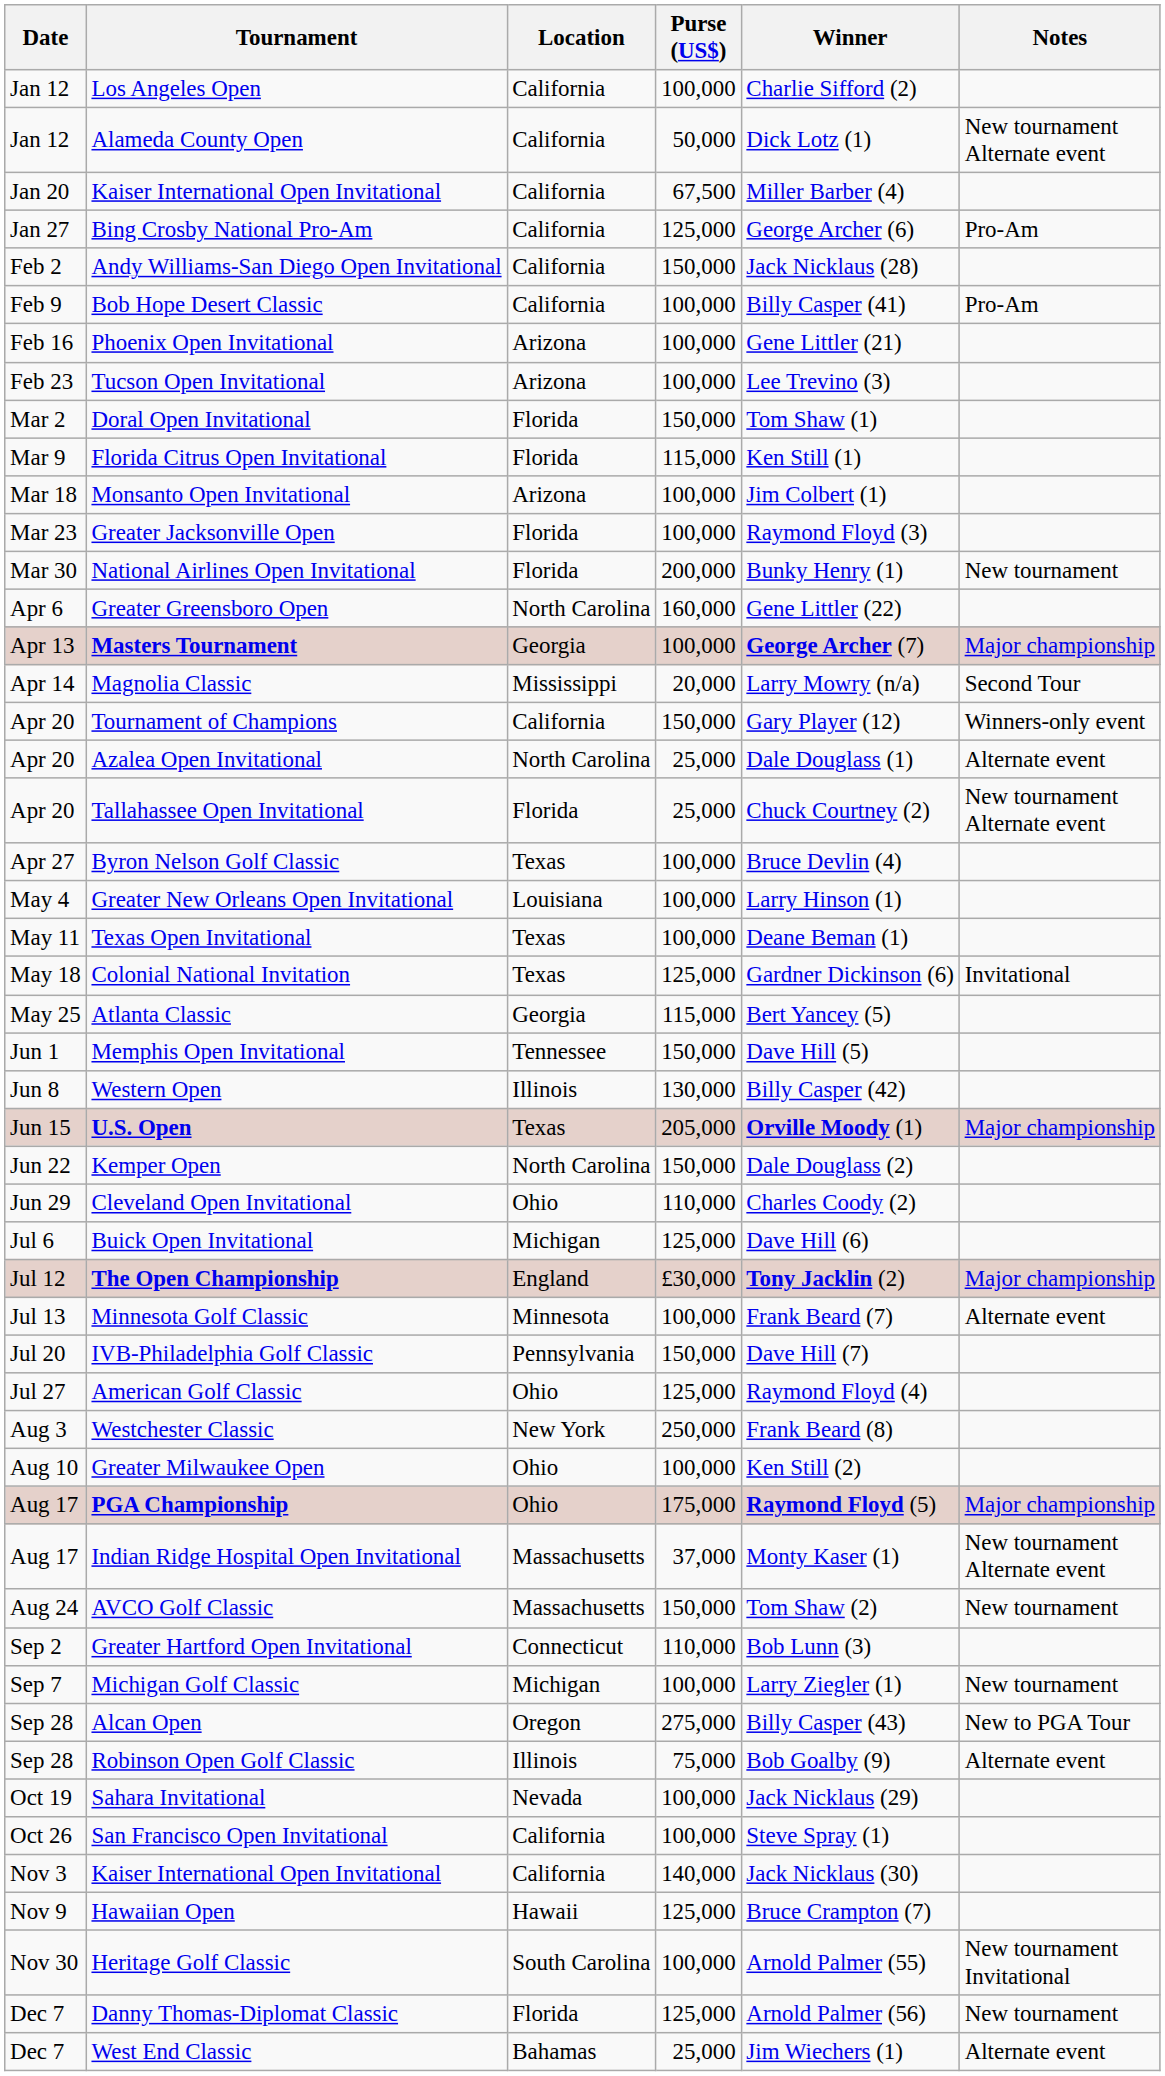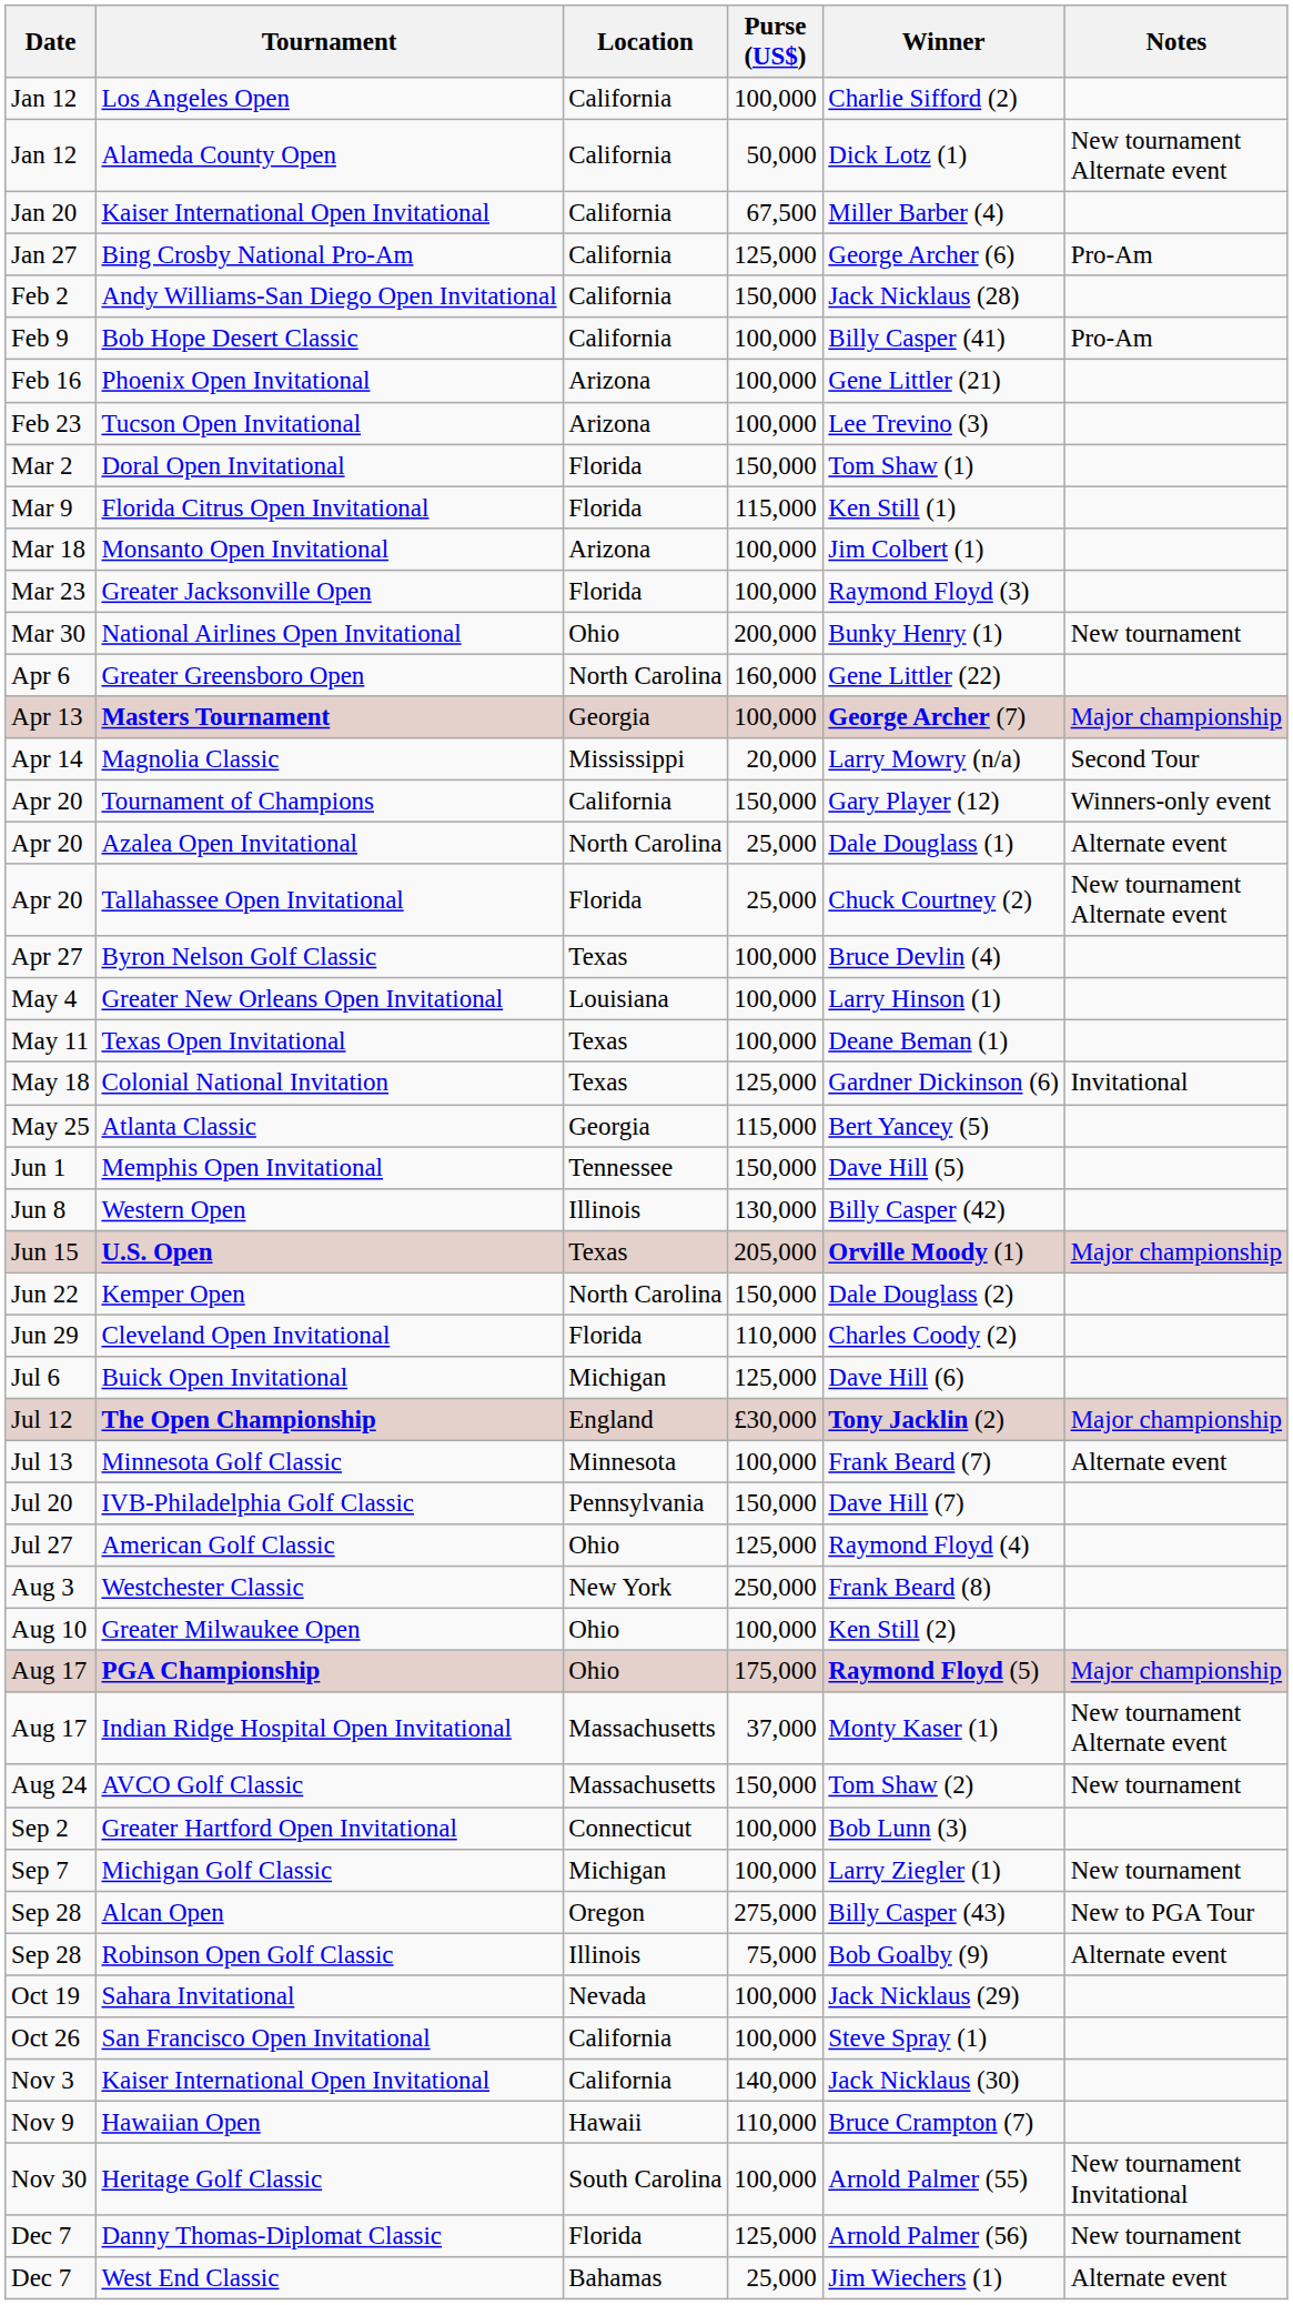National Airlines Open Invitational | Location: Florida -> Ohio
Cleveland Open Invitational | Location: Ohio -> Florida
Greater Hartford Open Invitational | Purse (US$): 110,000 -> 100,000
Hawaiian Open | Purse (US$): 125,000 -> 110,000
